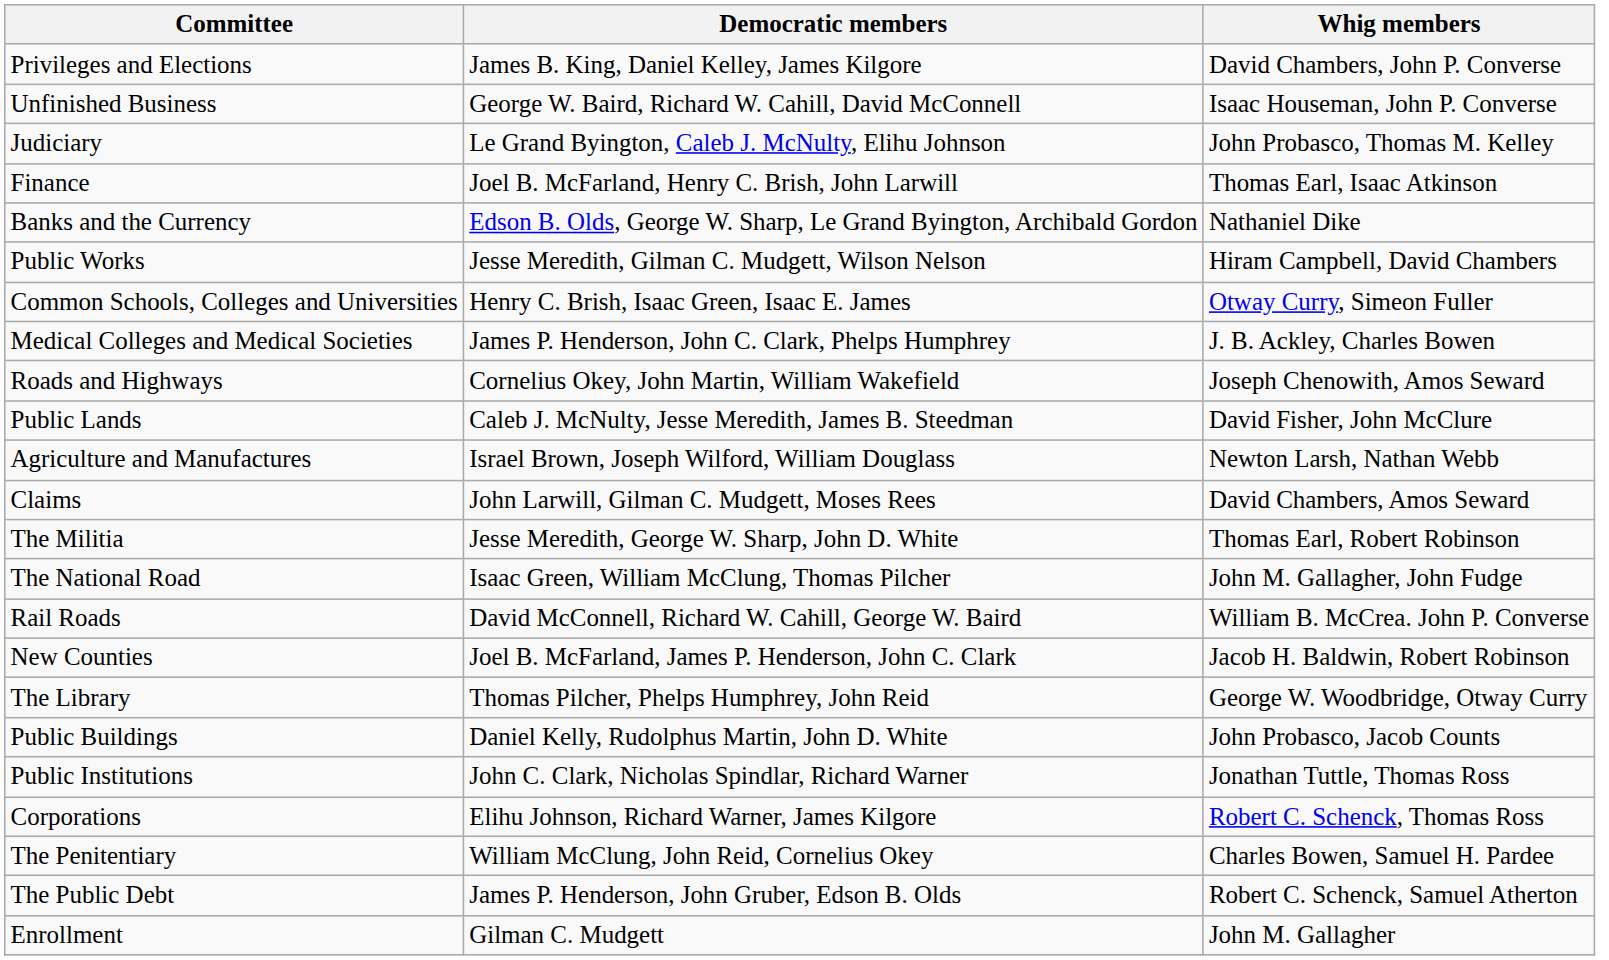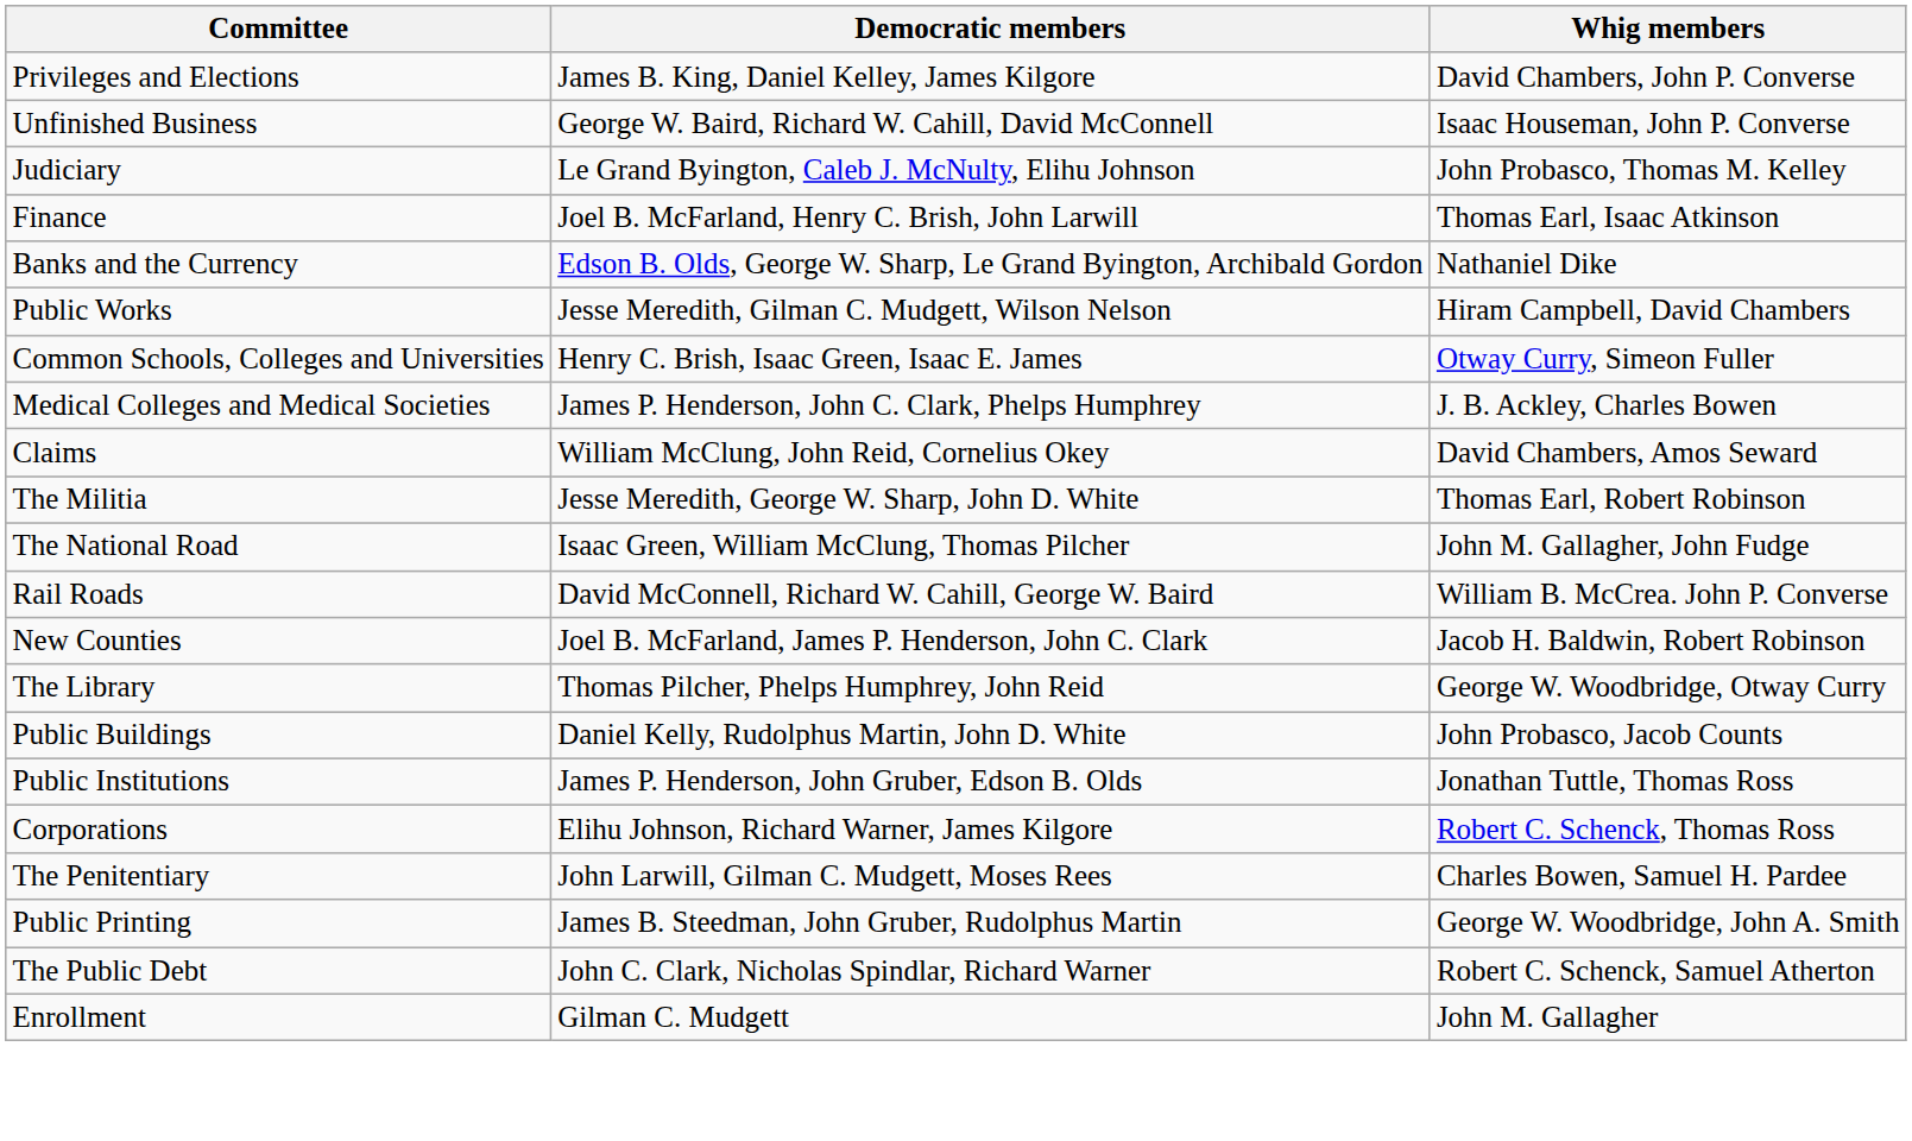- row: Roads and Highways | Cornelius Okey, John Martin, William Wakefield | Joseph Chenowith, Amos Seward
- row: Public Lands | Caleb J. McNulty, Jesse Meredith, James B. Steedman | David Fisher, John McClure
- row: Agriculture and Manufactures | Israel Brown, Joseph Wilford, William Douglass | Newton Larsh, Nathan Webb
Claims | Democratic members: John Larwill, Gilman C. Mudgett, Moses Rees -> William McClung, John Reid, Cornelius Okey
Public Institutions | Democratic members: John C. Clark, Nicholas Spindlar, Richard Warner -> James P. Henderson, John Gruber, Edson B. Olds
The Penitentiary | Democratic members: William McClung, John Reid, Cornelius Okey -> John Larwill, Gilman C. Mudgett, Moses Rees
+ row: Public Printing | James B. Steedman, John Gruber, Rudolphus Martin | George W. Woodbridge, John A. Smith
The Public Debt | Democratic members: James P. Henderson, John Gruber, Edson B. Olds -> John C. Clark, Nicholas Spindlar, Richard Warner
